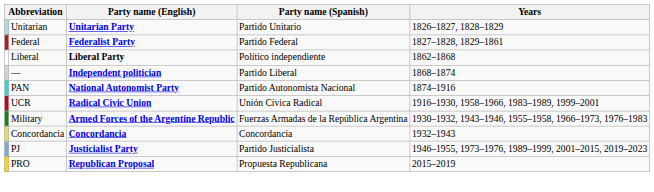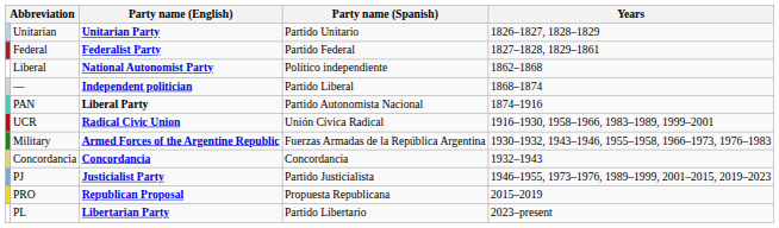Liberal | Party name (English): Liberal Party -> National Autonomist Party
PAN | Party name (English): National Autonomist Party -> Liberal Party
+ row: PL | Libertarian Party | Partido Libertario | 2023–present
